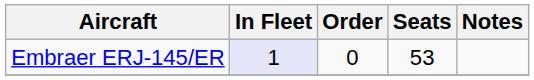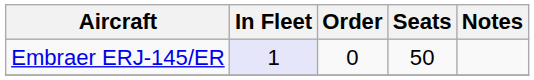Embraer ERJ-145/ER | Seats: 53 -> 50
